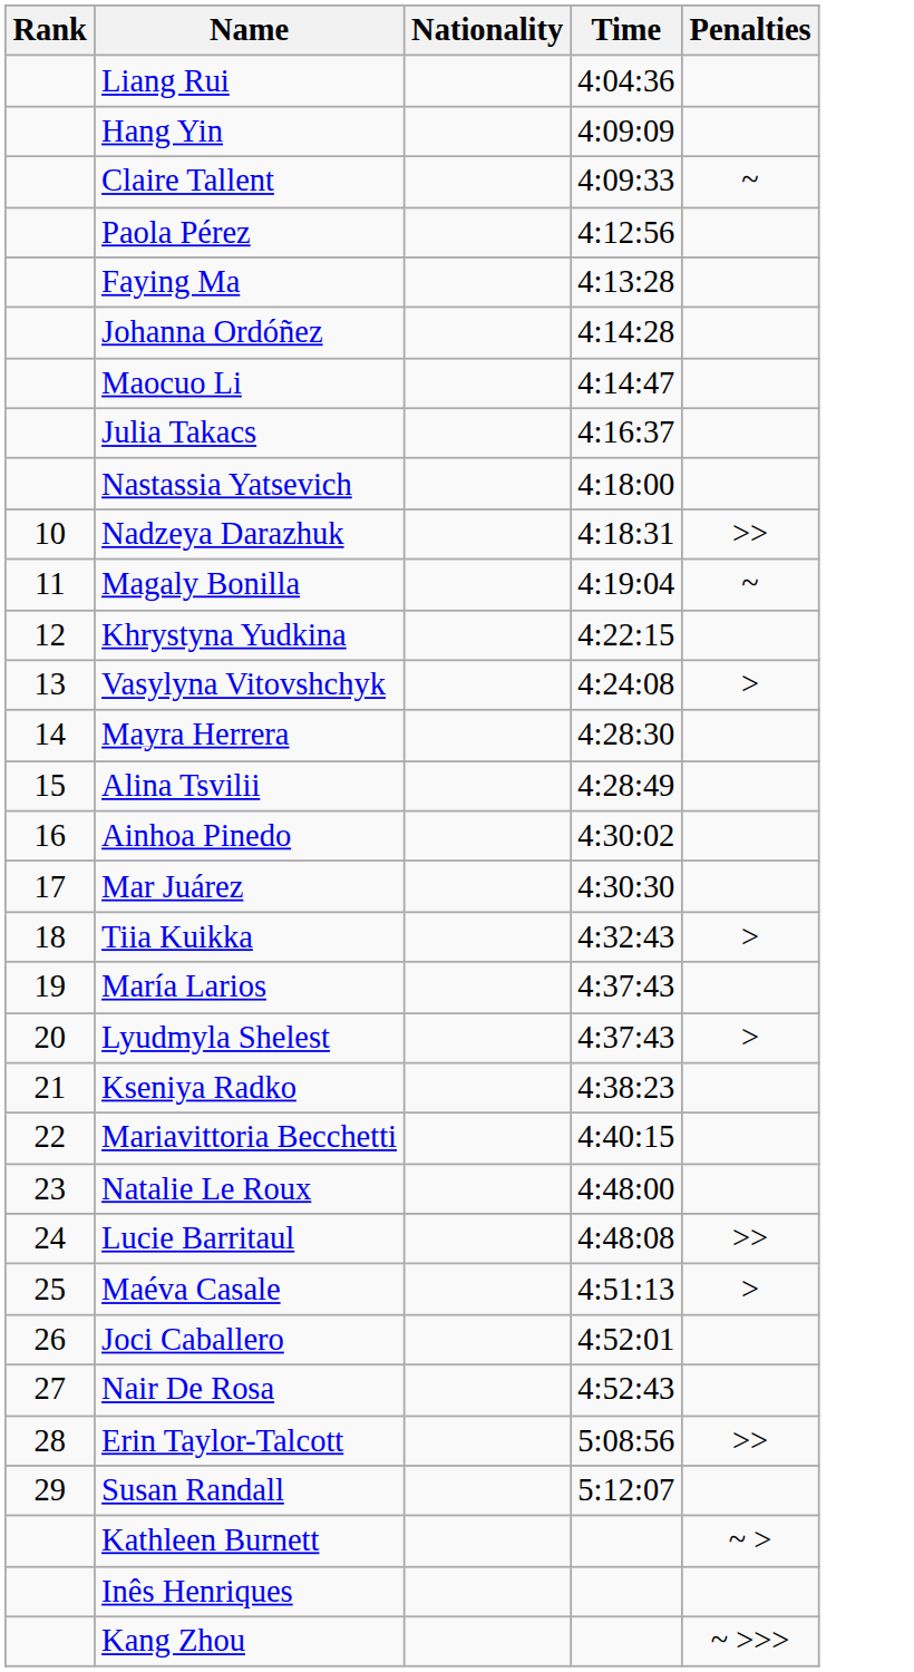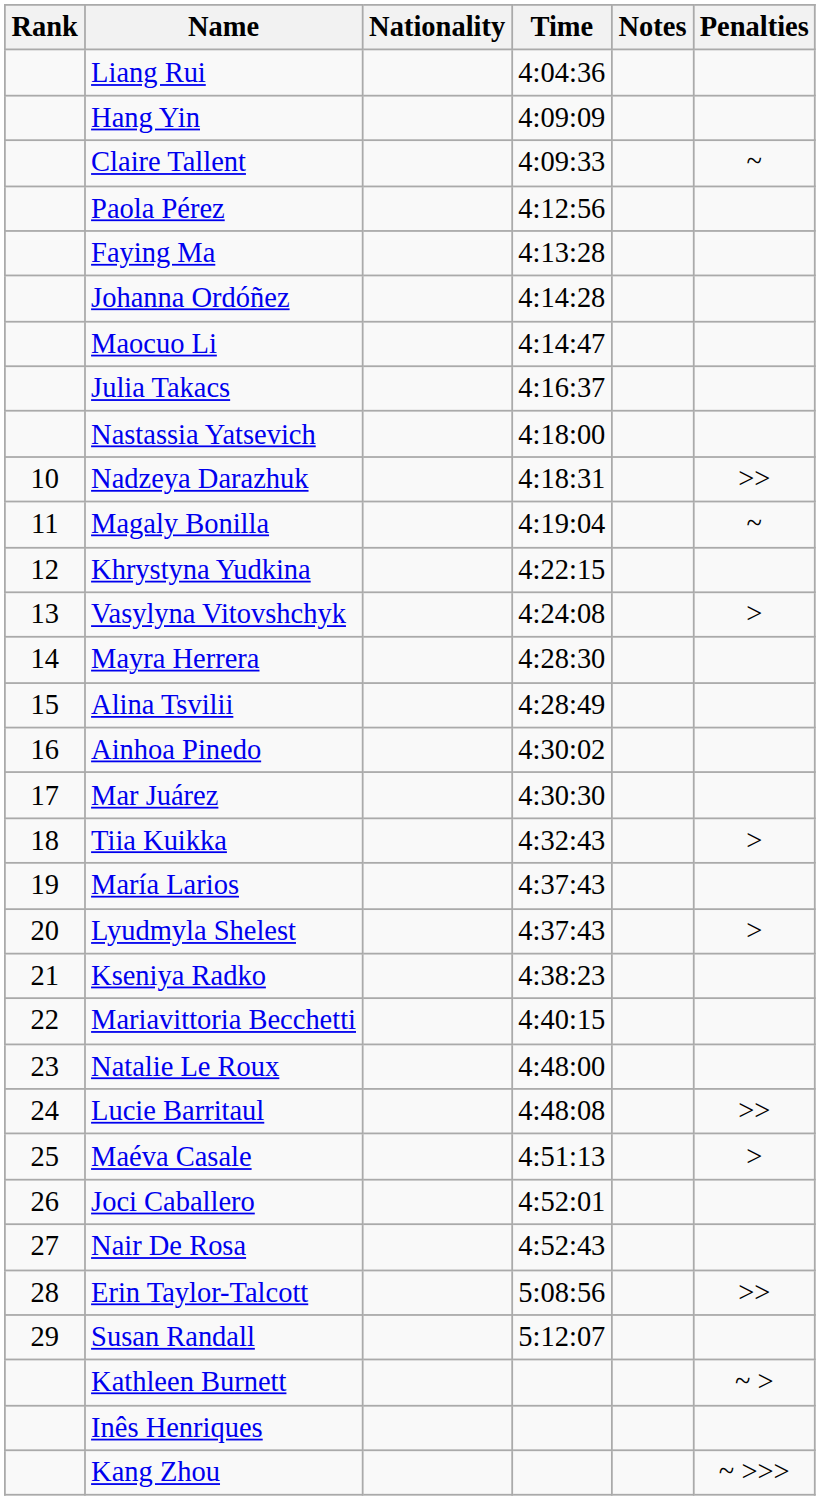+ column: Notes
